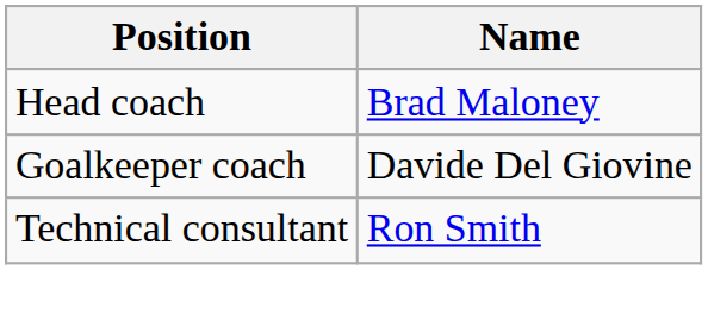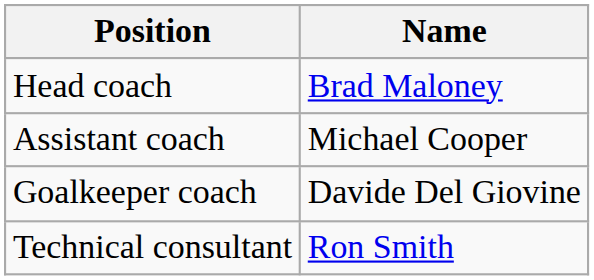+ row: Assistant coach | Michael Cooper
